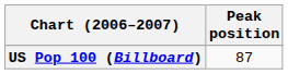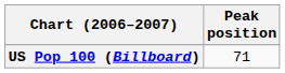US Pop 100 (Billboard) | Peak position: 87 -> 71
